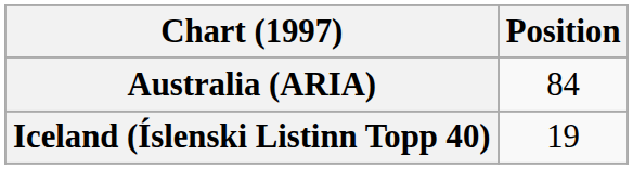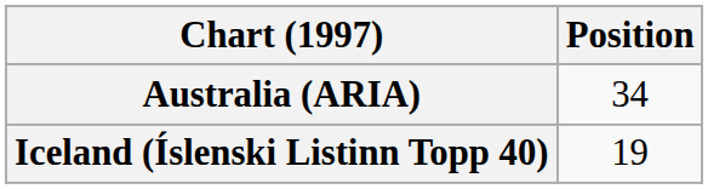Australia (ARIA) | Position: 84 -> 34
